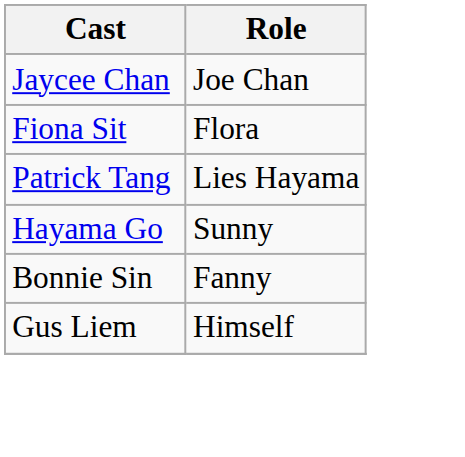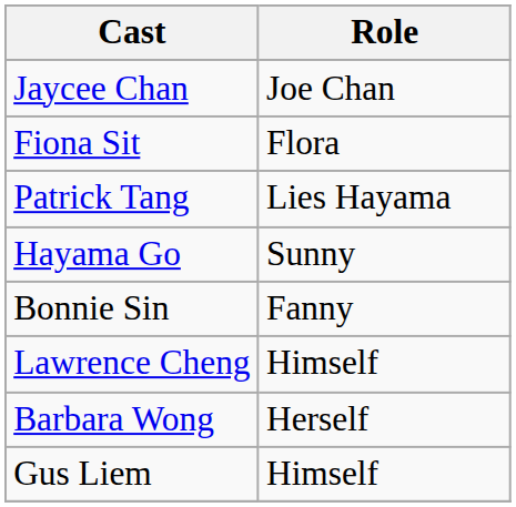+ row: Lawrence Cheng | Himself
+ row: Barbara Wong | Herself
